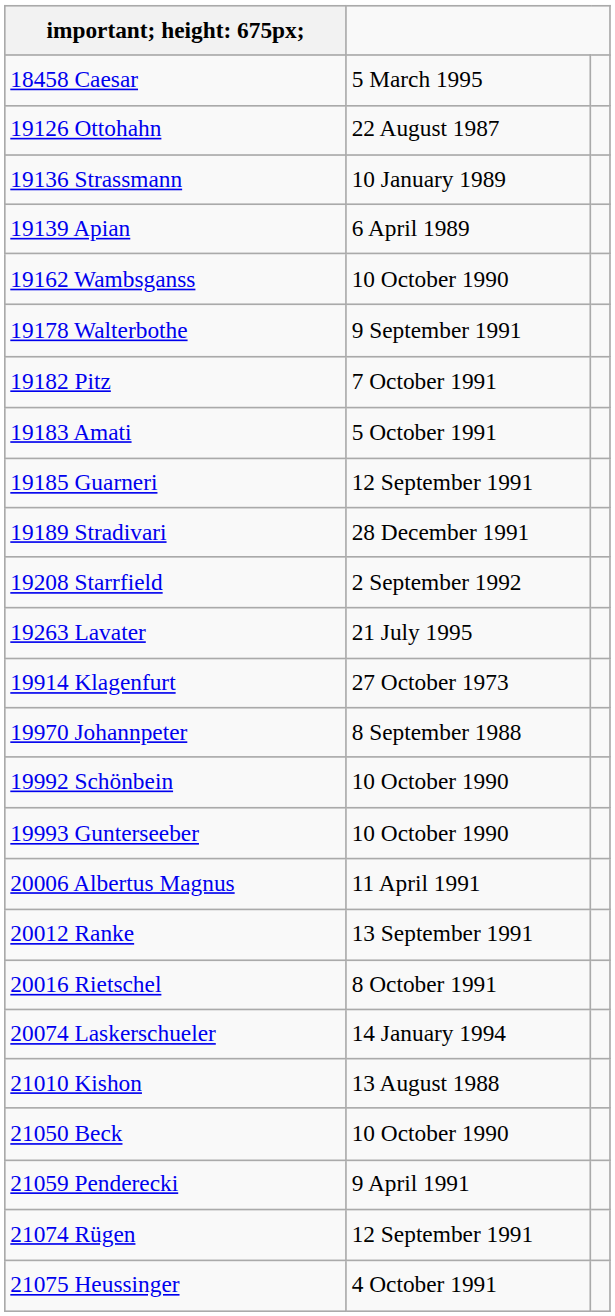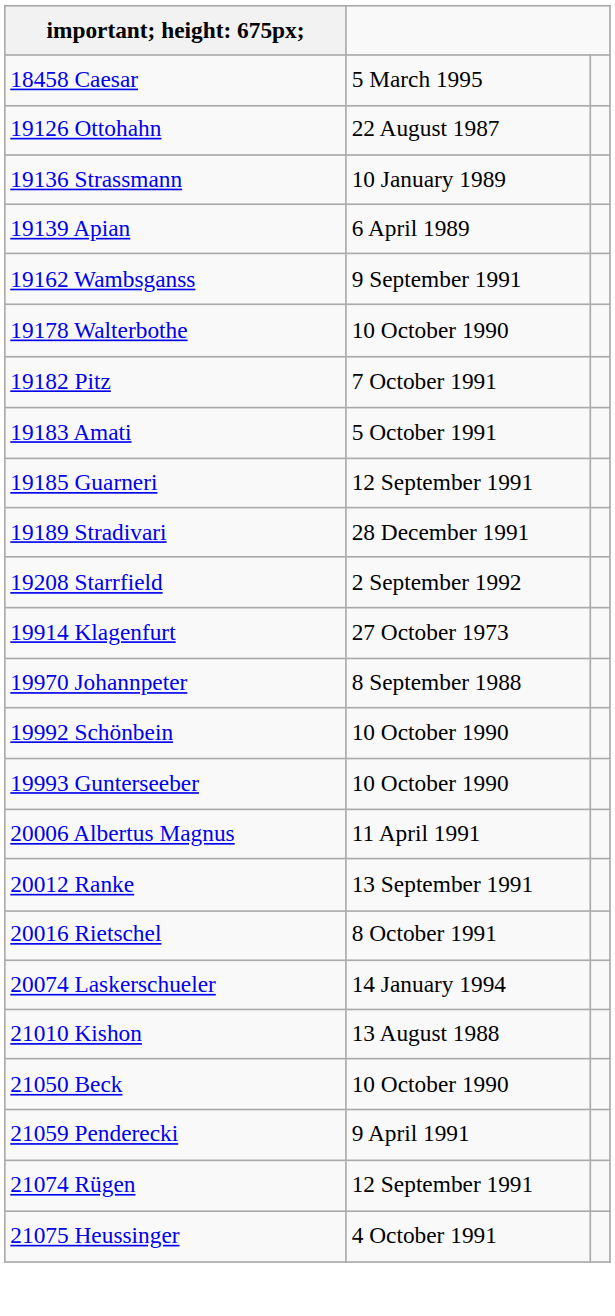19162 Wambsganss | column 2: 10 October 1990 -> 9 September 1991
19178 Walterbothe | column 2: 9 September 1991 -> 10 October 1990
- row: 19263 Lavater | 21 July 1995
